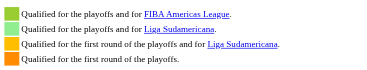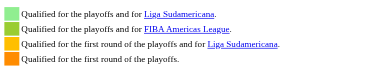rows swapped: Qualified for the playoffs and for FIBA Americas League. <-> Qualified for the playoffs and for Liga Sudamericana.
